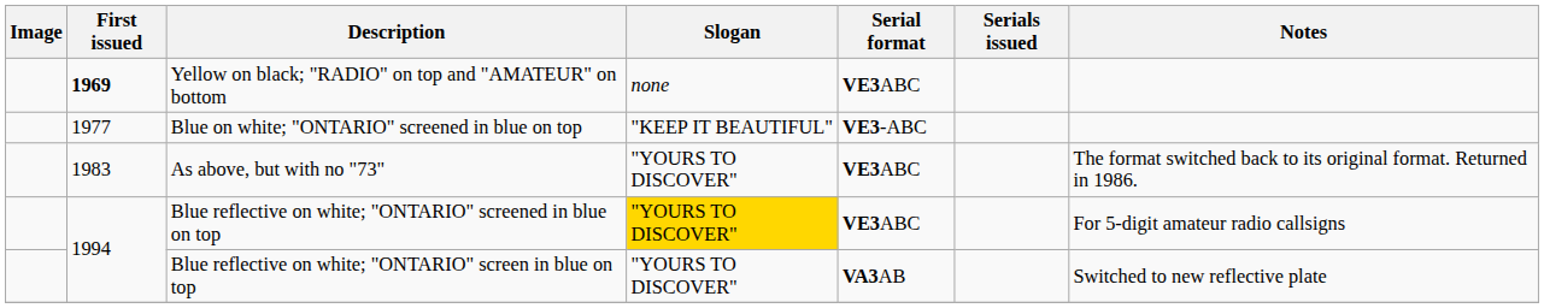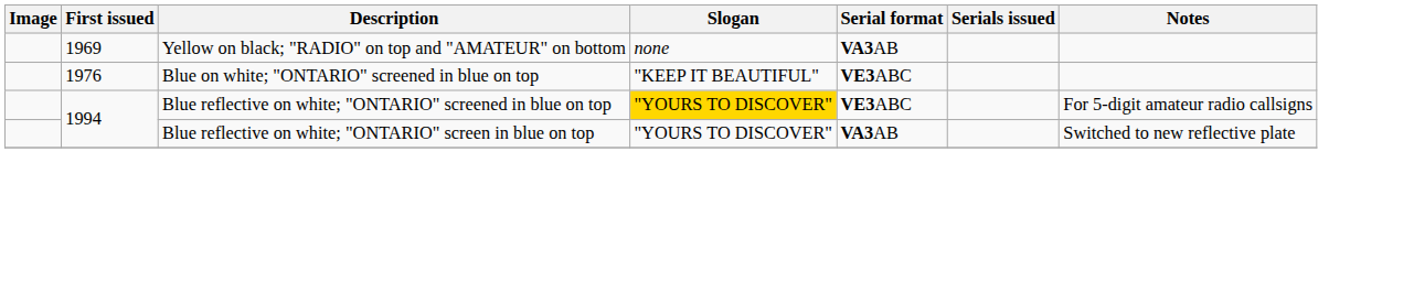Yellow on black; "RADIO" on top and "AMATEUR" on bottom | First issued: bold -> normal
Yellow on black; "RADIO" on top and "AMATEUR" on bottom | Serial format: VE3ABC -> VA3AB
Blue on white; "ONTARIO" screened in blue on top | First issued: 1977 -> 1976
Blue on white; "ONTARIO" screened in blue on top | Serial format: VE3-ABC -> VE3ABC
- row: 1983 | As above, but with no "73" | "YOURS TO DISCOVER" | VE3ABC | The format switched back to its original format. Returned in 1986.
